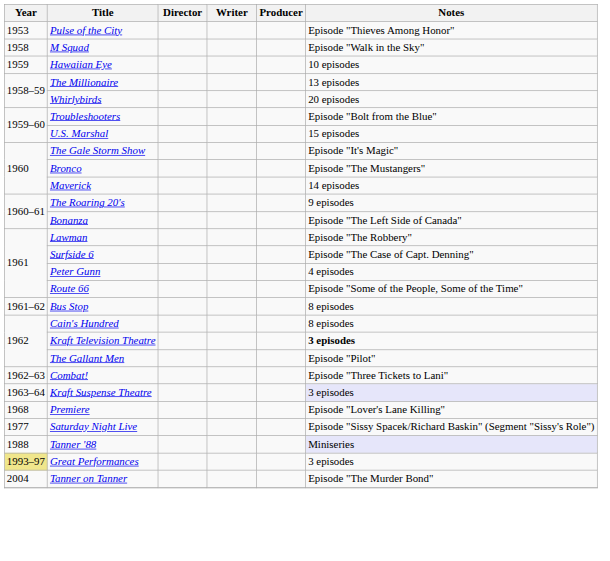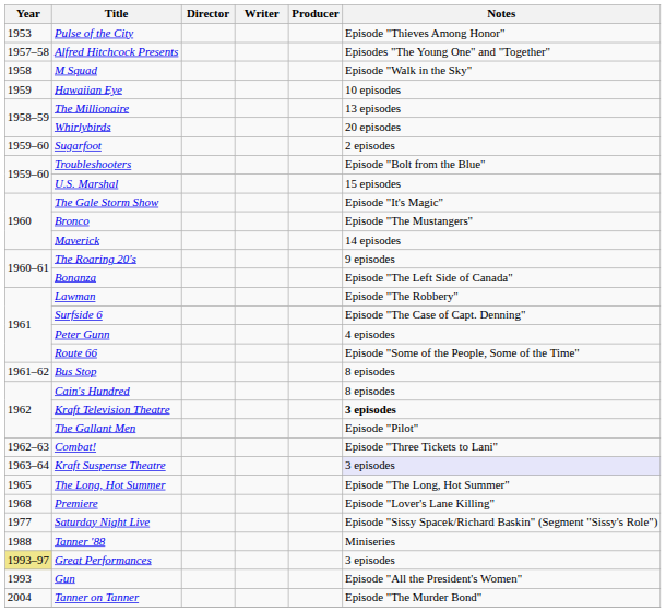+ row: 1957–58 | Alfred Hitchcock Presents | Episodes "The Young One" and "Together"
+ row: 1959–60 | Sugarfoot | 2 episodes
+ row: 1965 | The Long, Hot Summer | Episode "The Long, Hot Summer"
Tanner '88 | Notes: lavender background -> no background
+ row: 1993 | Gun | Episode "All the President's Women"
